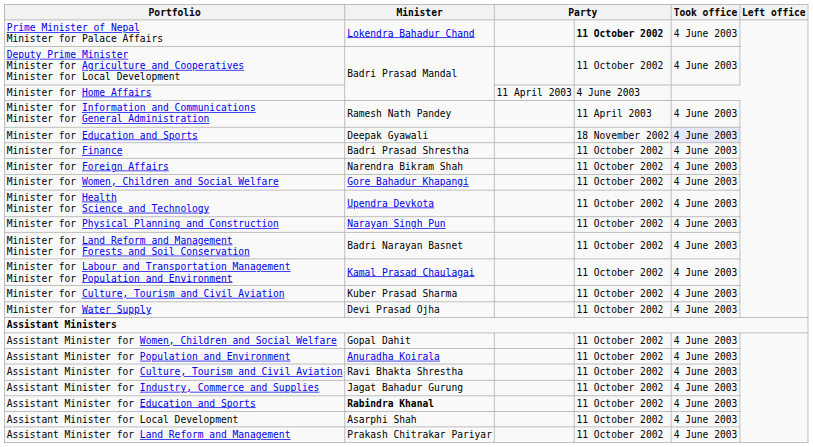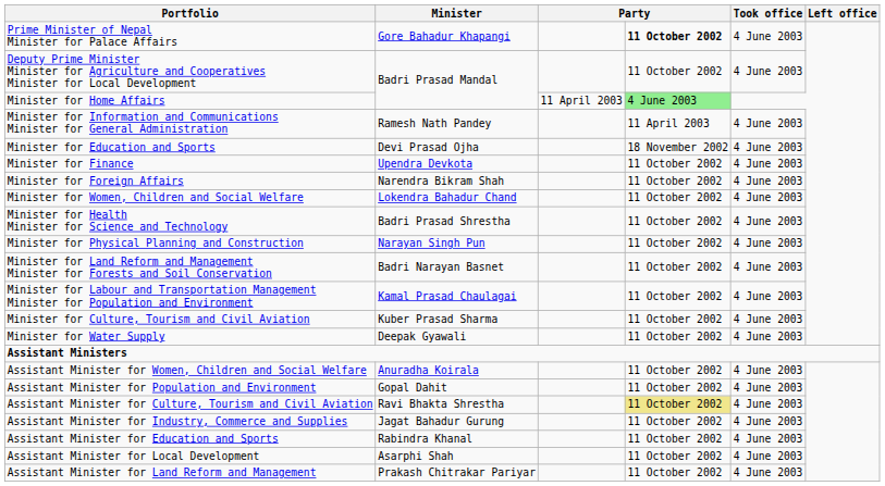Prime Minister of Nepal Minister for Palace Affairs | Minister: Lokendra Bahadur Chand -> Gore Bahadur Khapangi
Minister for Home Affairs | column 4: no background -> lightgreen background
Minister for Education and Sports | Minister: Deepak Gyawali -> Devi Prasad Ojha
Minister for Education and Sports | Took office: lavender background -> no background
Minister for Finance | Minister: Badri Prasad Shrestha -> Upendra Devkota
Minister for Women, Children and Social Welfare | Minister: Gore Bahadur Khapangi -> Lokendra Bahadur Chand
Minister for Health Minister for Science and Technology | Minister: Upendra Devkota -> Badri Prasad Shrestha
Minister for Water Supply | Minister: Devi Prasad Ojha -> Deepak Gyawali
Assistant Minister for Women, Children and Social Welfare | Minister: Gopal Dahit -> Anuradha Koirala
Assistant Minister for Population and Environment | Minister: Anuradha Koirala -> Gopal Dahit
Assistant Minister for Culture, Tourism and Civil Aviation | column 4: no background -> khaki background
Assistant Minister for Education and Sports | Minister: bold -> normal
